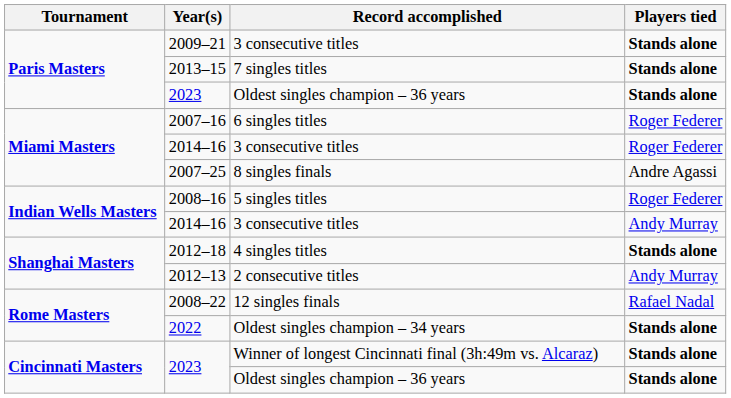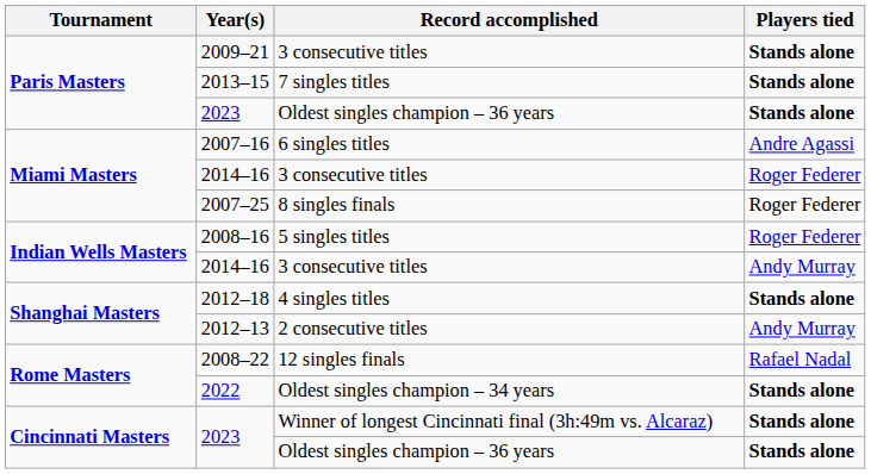2007–16 | Players tied: Roger Federer -> Andre Agassi
2007–25 | Players tied: Andre Agassi -> Roger Federer
